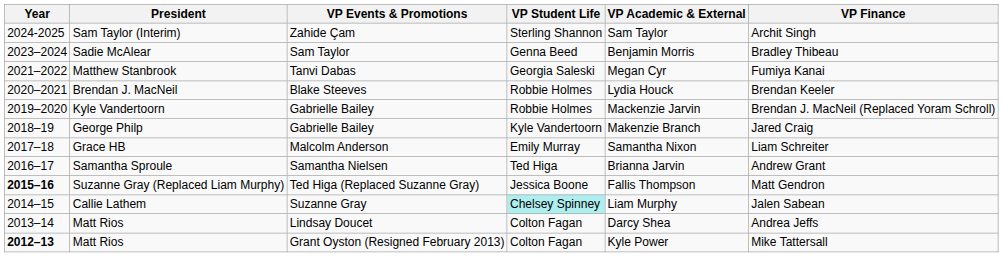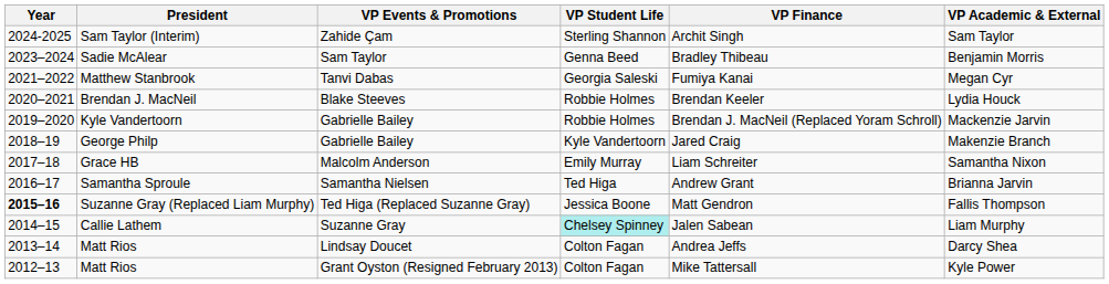columns swapped: VP Academic & External <-> VP Finance
Matt Rios / Grant Oyston (Resigned February 2013) | Year: bold -> normal
